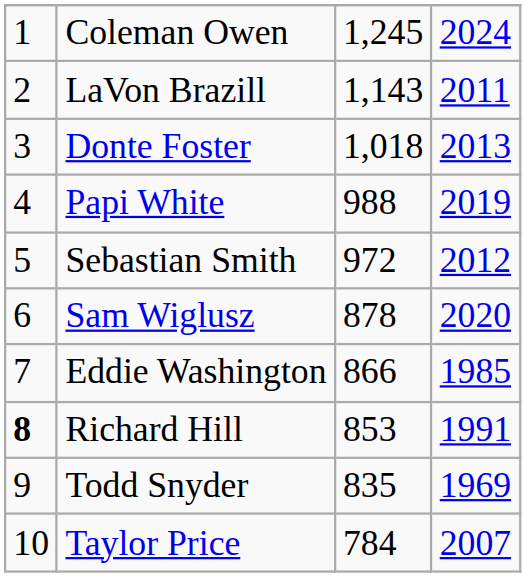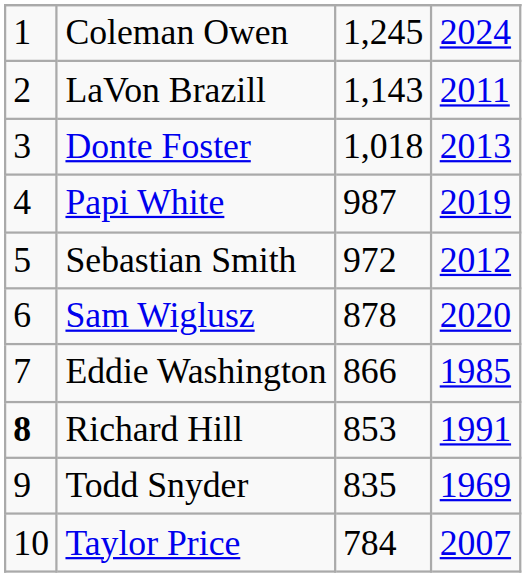Papi White | column 3: 988 -> 987
